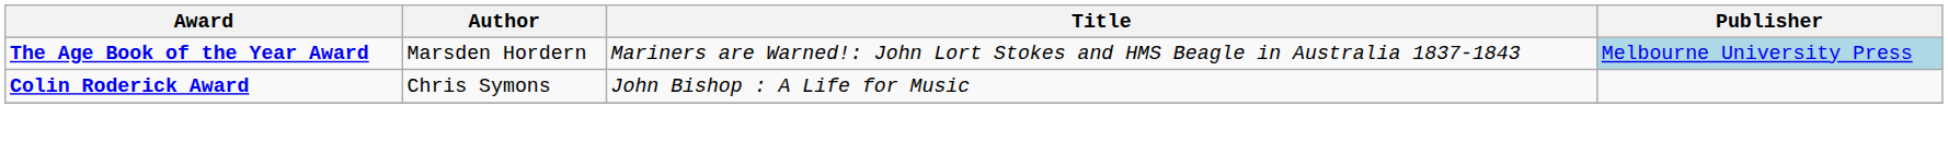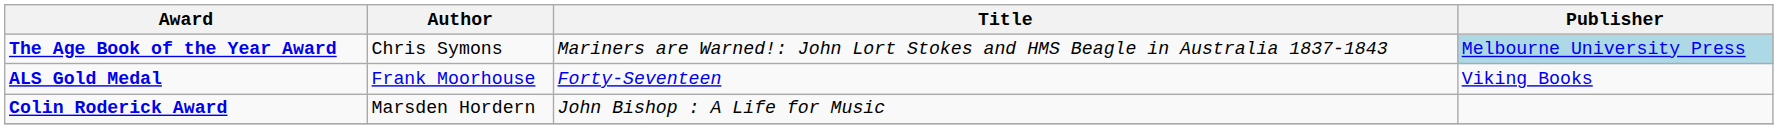The Age Book of the Year Award | Author: Marsden Hordern -> Chris Symons
+ row: ALS Gold Medal | Frank Moorhouse | Forty-Seventeen | Viking Books
Colin Roderick Award | Author: Chris Symons -> Marsden Hordern
